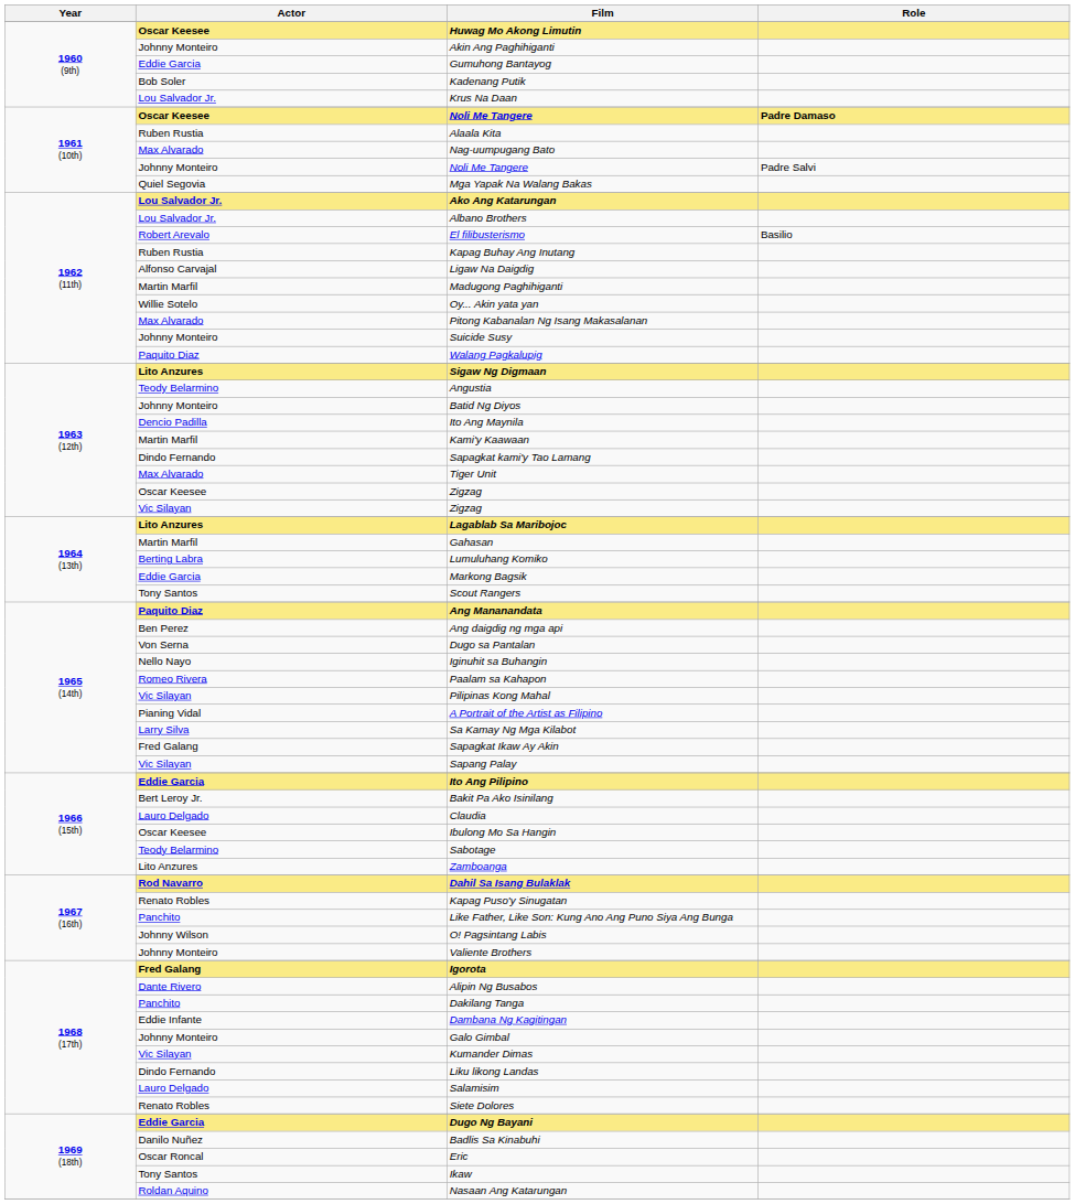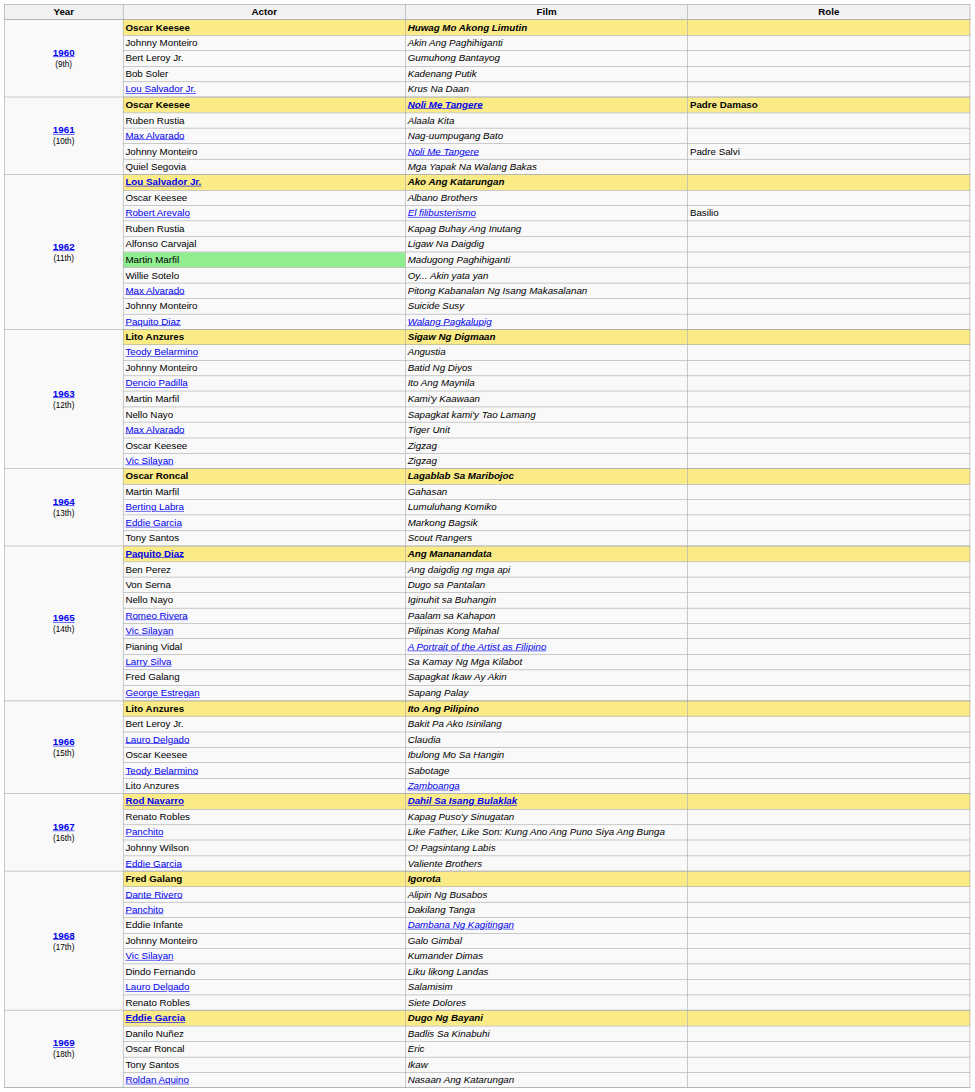Gumuhong Bantayog | Actor: Eddie Garcia -> Bert Leroy Jr.
Albano Brothers | Actor: Lou Salvador Jr. -> Oscar Keesee
Madugong Paghihiganti | Actor: no background -> lightgreen background
Sapagkat kami'y Tao Lamang | Actor: Dindo Fernando -> Nello Nayo
Lagablab Sa Maribojoc | Actor: Lito Anzures -> Oscar Roncal
Sapang Palay | Actor: Vic Silayan -> George Estregan
Ito Ang Pilipino | Actor: Eddie Garcia -> Lito Anzures
Valiente Brothers | Actor: Johnny Monteiro -> Eddie Garcia
